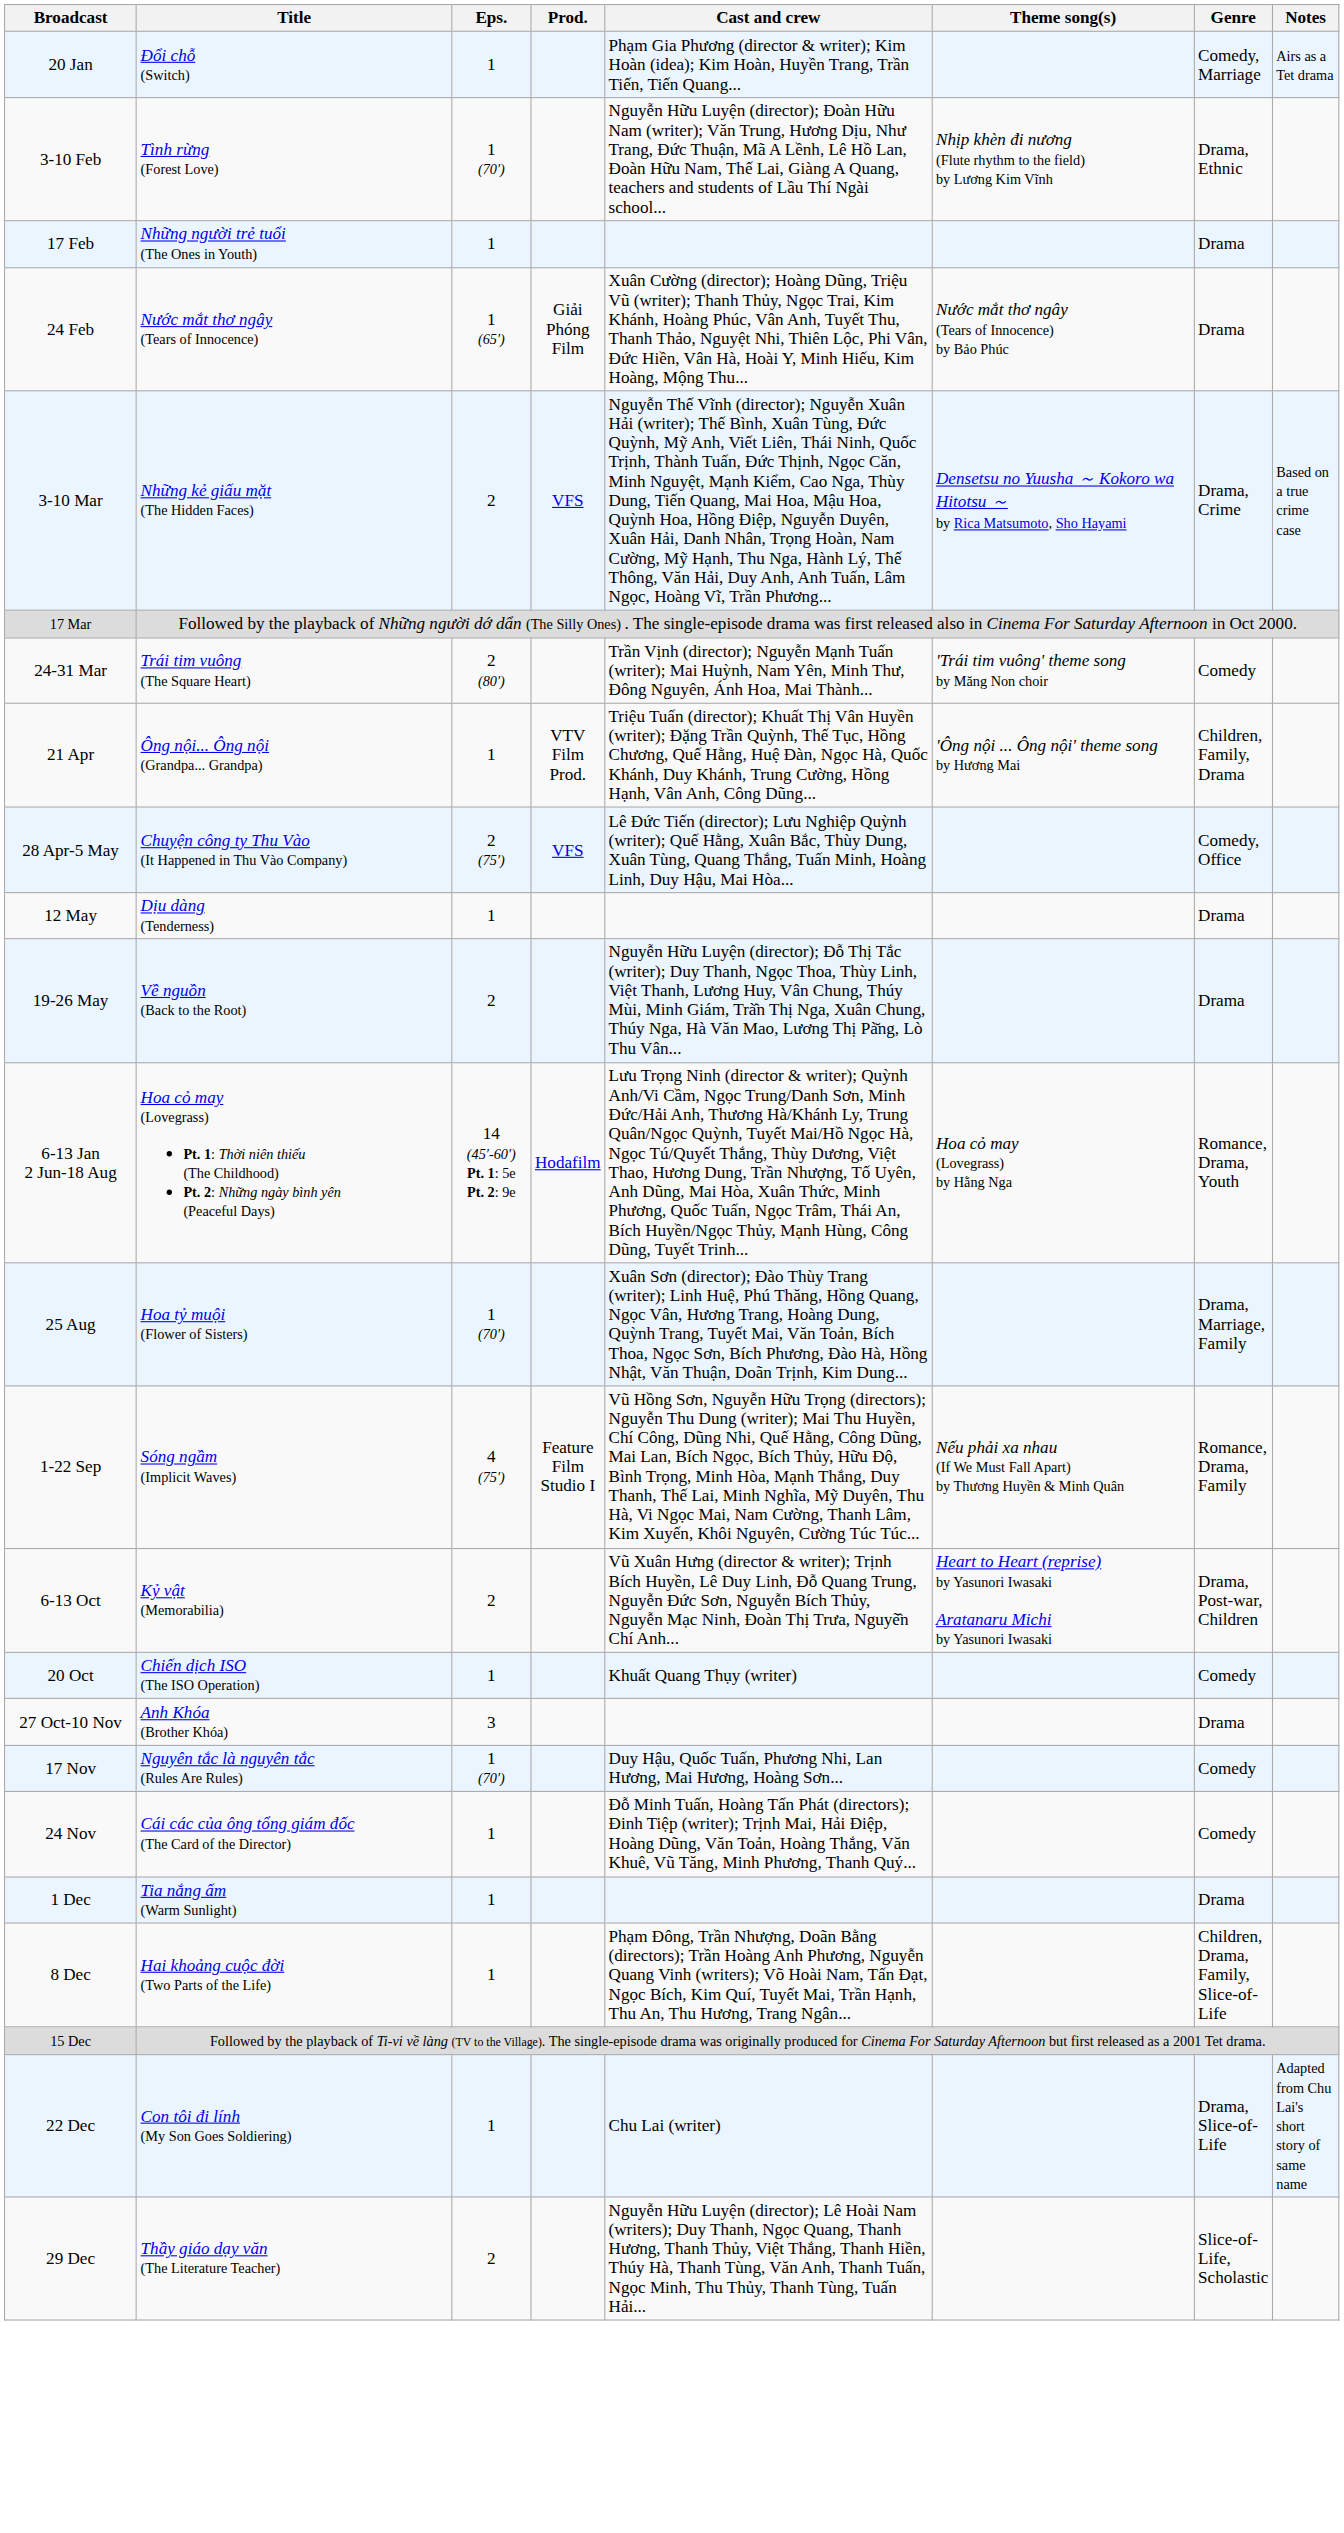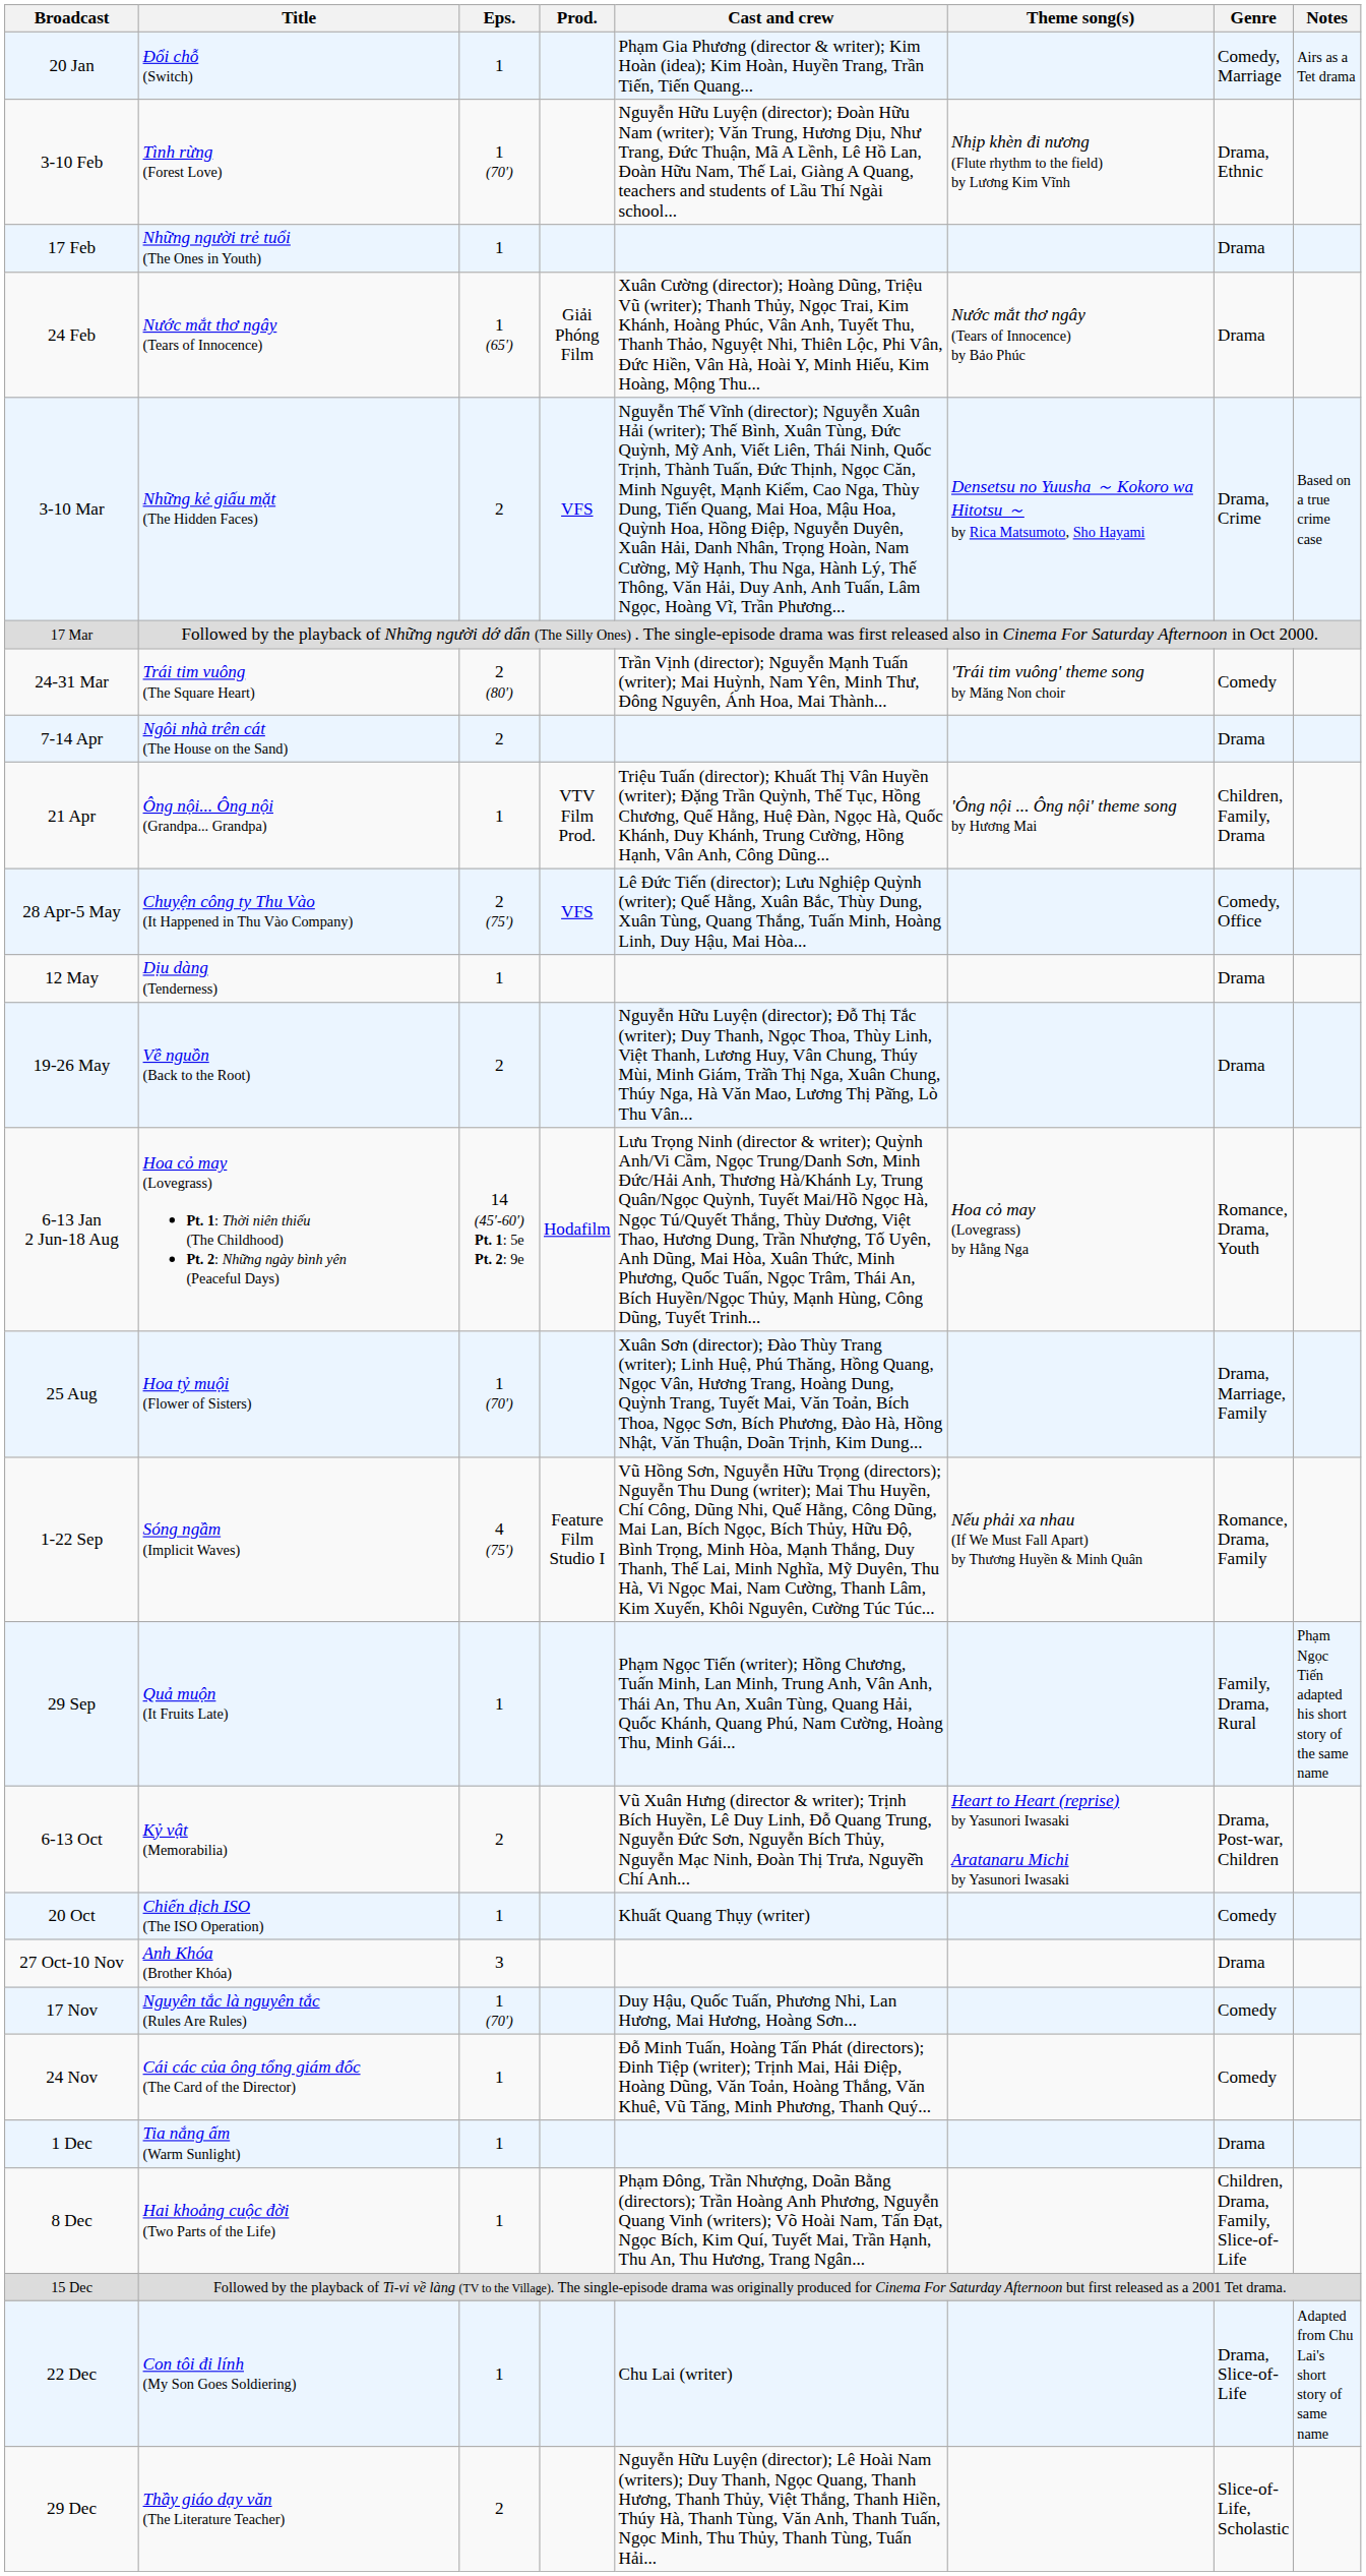+ row: 7-14 Apr | Ngôi nhà trên cát (The House on the Sand) | 2 | Drama
+ row: 29 Sep | Quả muộn (It Fruits Late) | 1 | Phạm Ngọc Tiến (writer); Hồng Chương, Tuấn Minh, Lan Minh, Trung Anh, Vân Anh, Thái An, Thu An, Xuân Tùng, Quang Hải, Quốc Khánh, Quang Phú, Nam Cường, Hoàng Thu, Minh Gái... | Family, Drama, Rural | Phạm Ngọc Tiến adapted his short story of the same name
